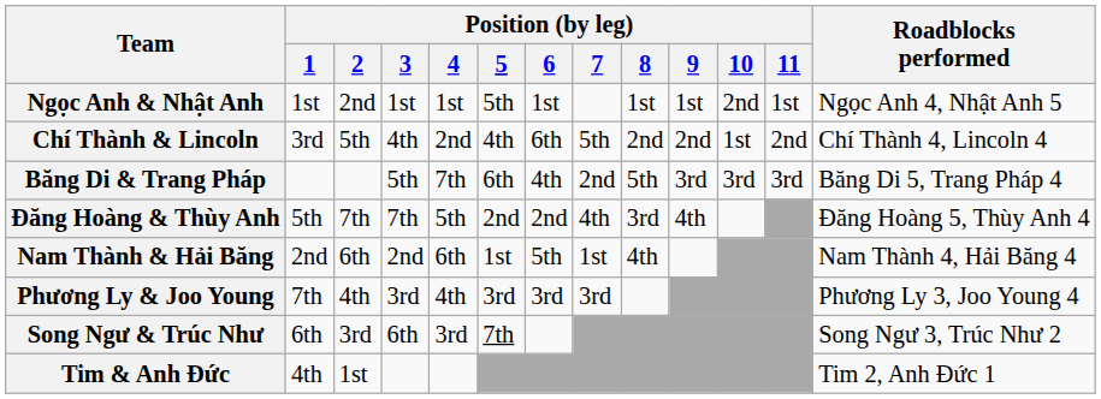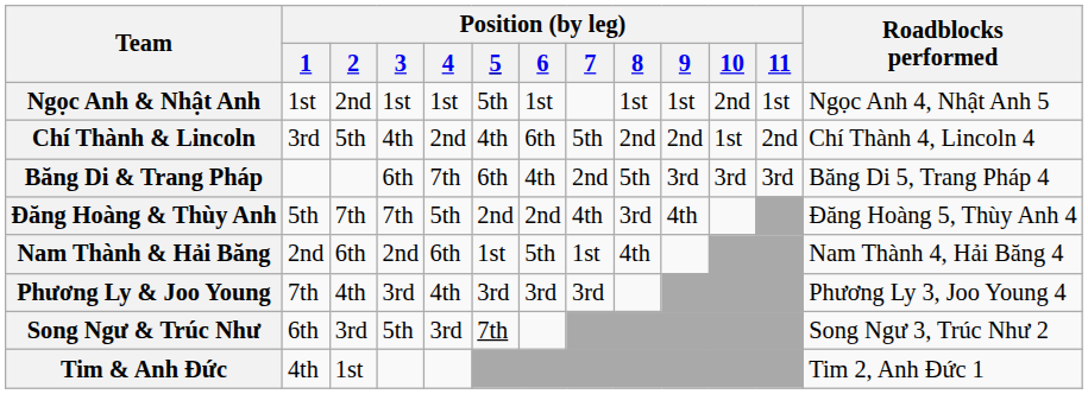Băng Di & Trang Pháp | Position (by leg) / 3: 5th -> 6th
Song Ngư & Trúc Như | Position (by leg) / 3: 6th -> 5th
